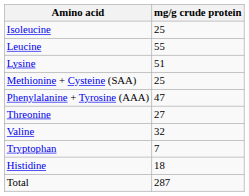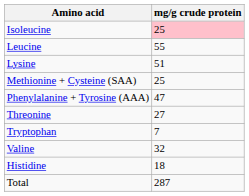Isoleucine | mg/g crude protein: no background -> pink background
rows swapped: Tryptophan <-> Valine
